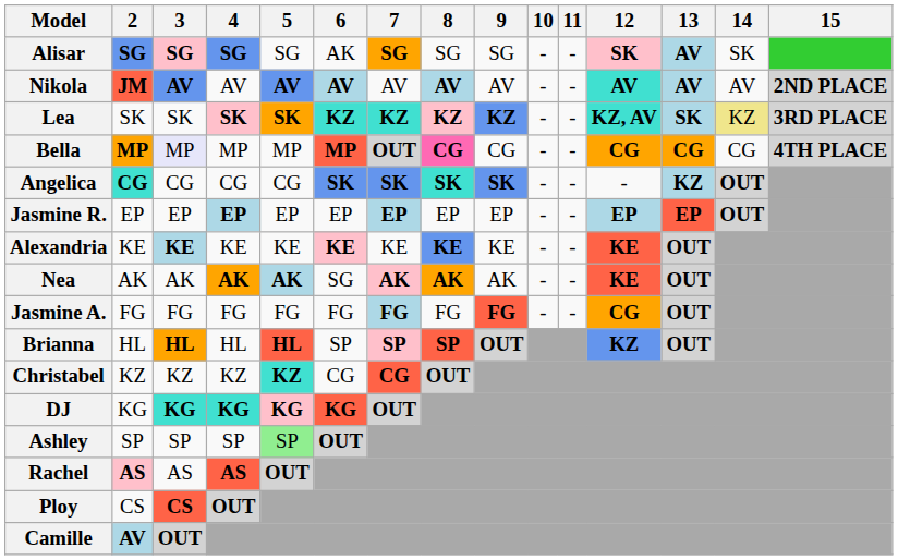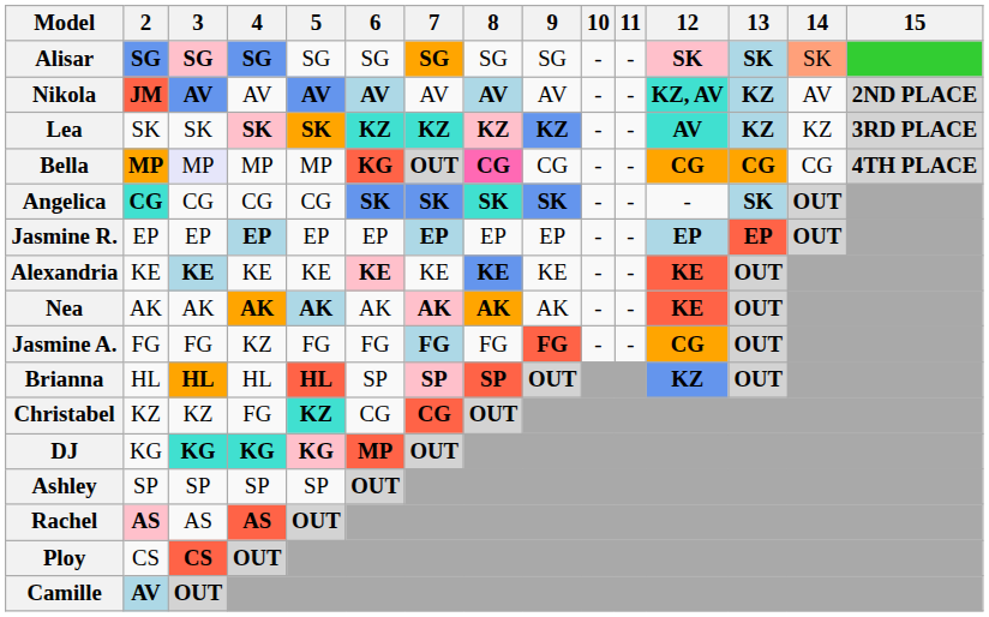Alisar | 6: AK -> SG
Alisar | 13: AV -> SK
Alisar | 14: no background -> lightsalmon background
Nikola | 12: AV -> KZ, AV
Nikola | 13: AV -> KZ
Lea | 12: KZ, AV -> AV
Lea | 13: SK -> KZ
Lea | 14: khaki background -> no background
Bella | 6: MP -> KG
Angelica | 13: KZ -> SK
Nea | 6: SG -> AK
Jasmine A. | 4: FG -> KZ
Christabel | 4: KZ -> FG
DJ | 6: KG -> MP
Ashley | 5: lightgreen background -> no background
